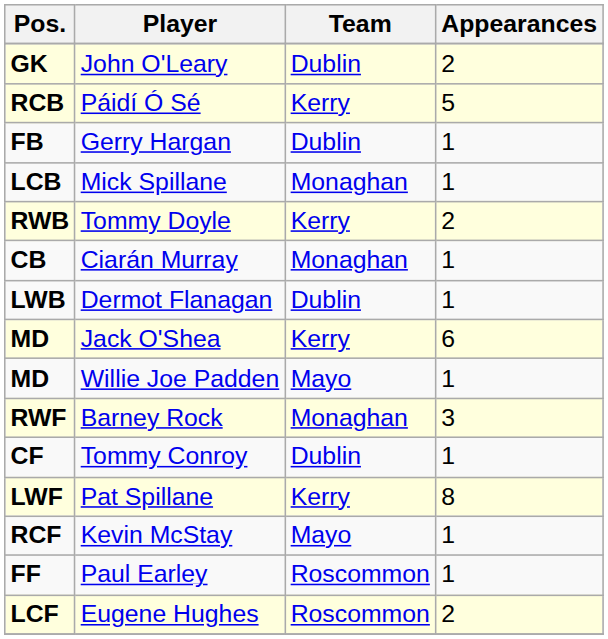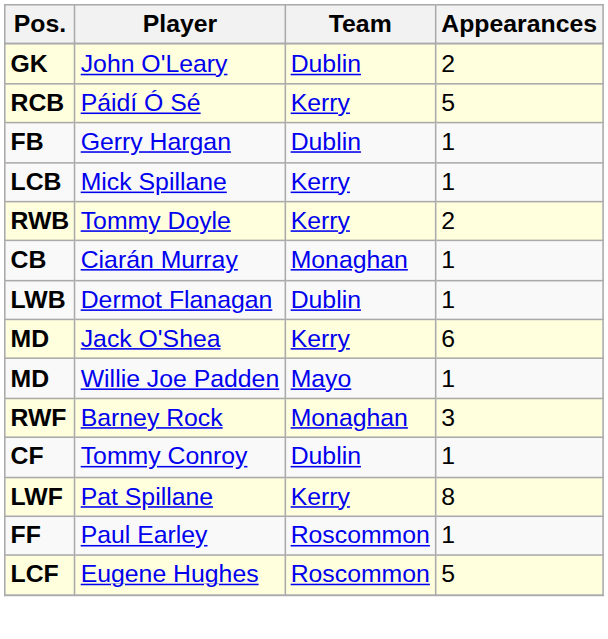Mick Spillane | Team: Monaghan -> Kerry
- row: RCF | Kevin McStay | Mayo | 1
Eugene Hughes | Appearances: 2 -> 5
